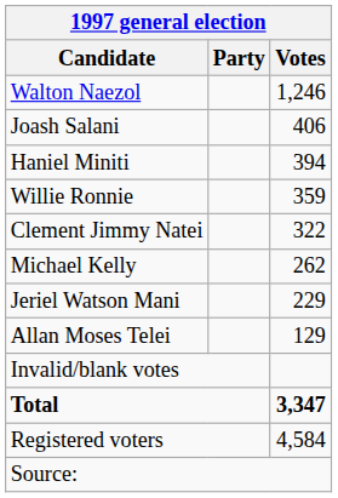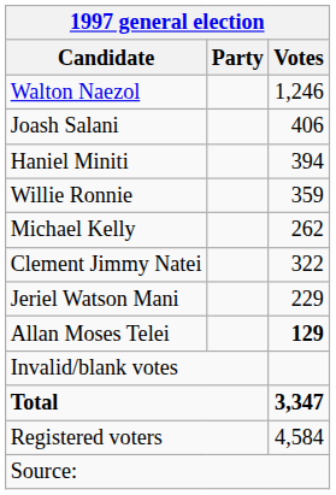rows swapped: Clement Jimmy Natei <-> Michael Kelly
Allan Moses Telei | Votes: normal -> bold
